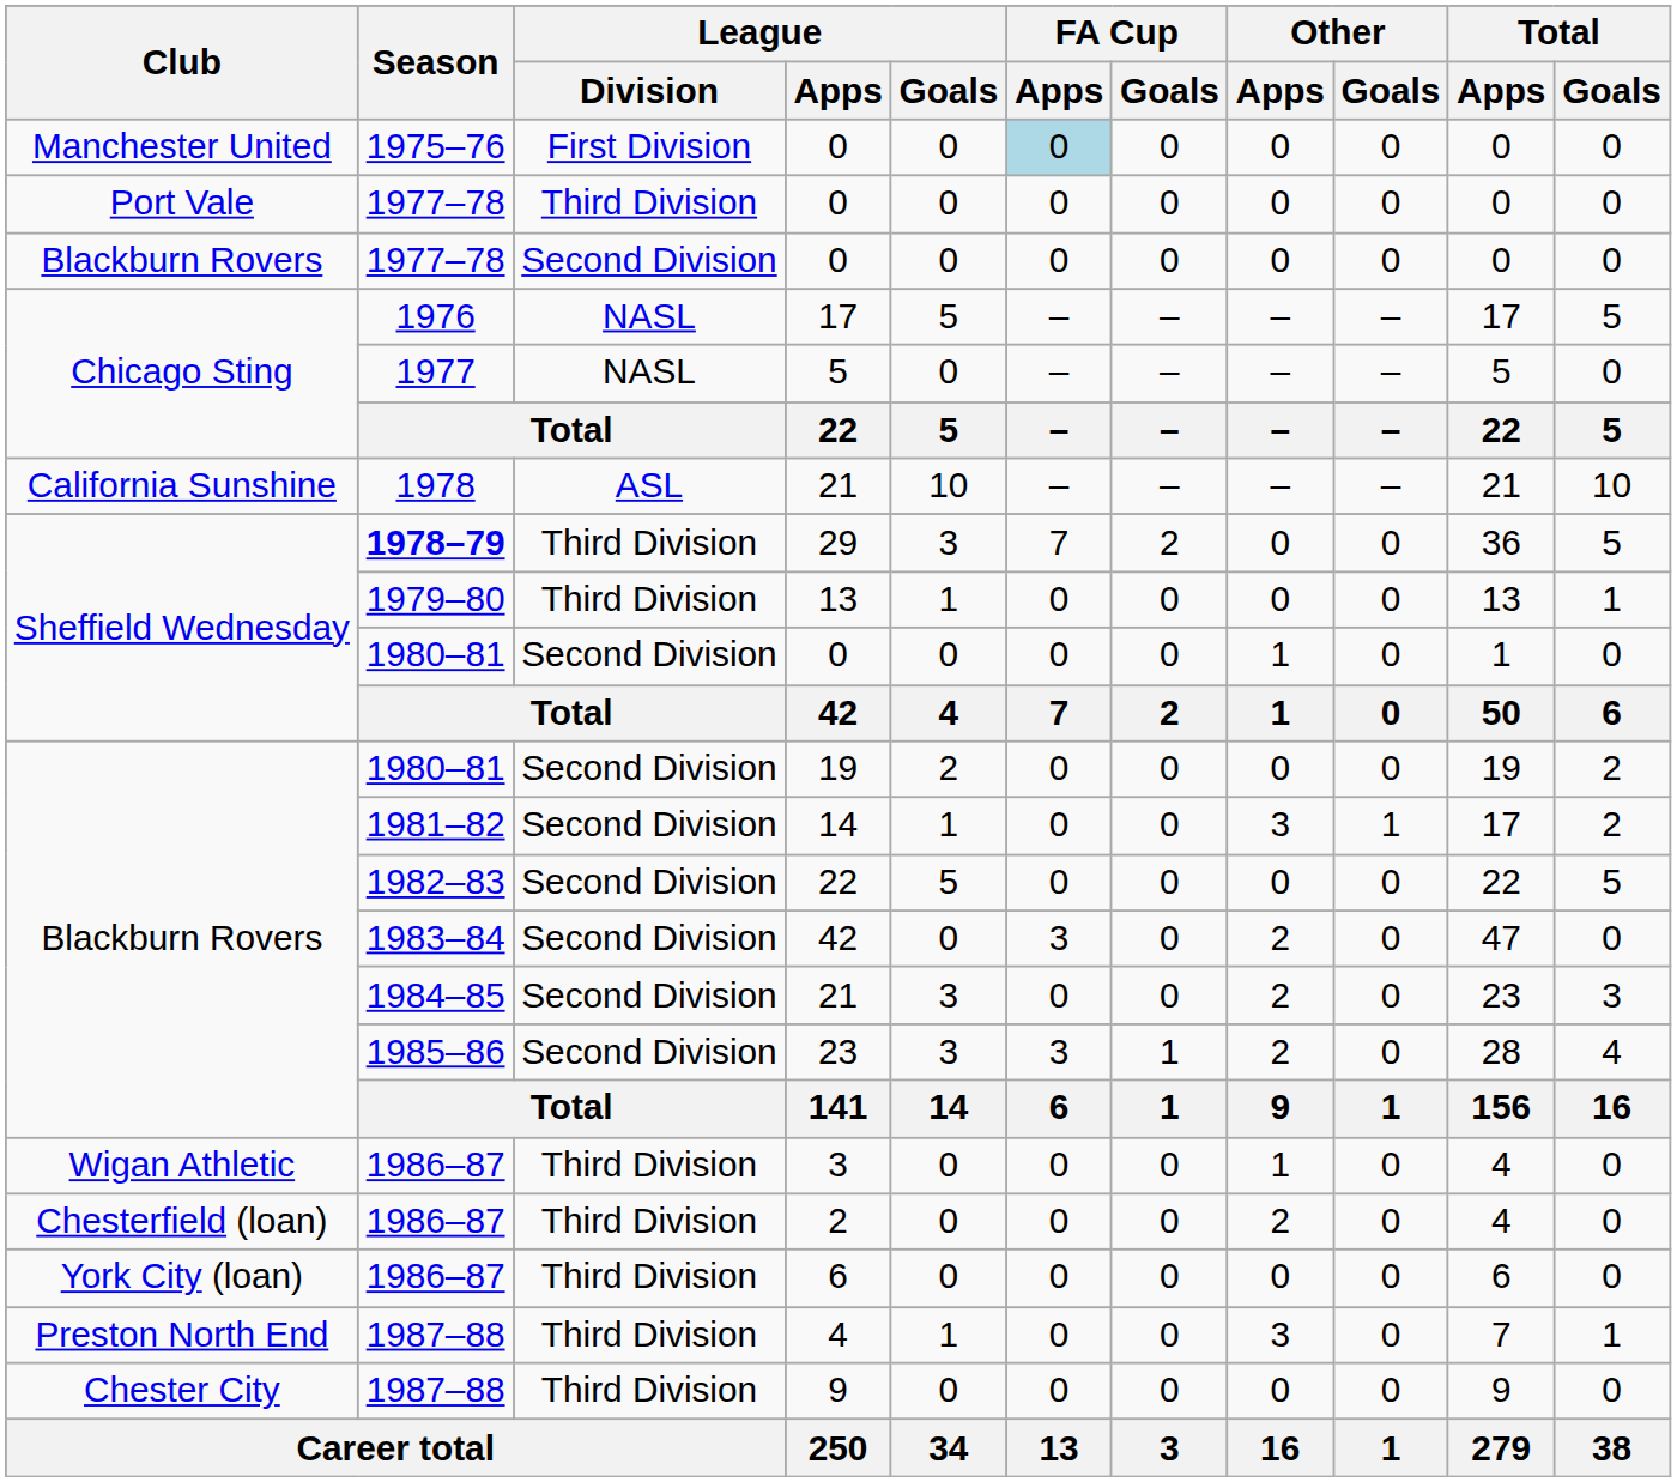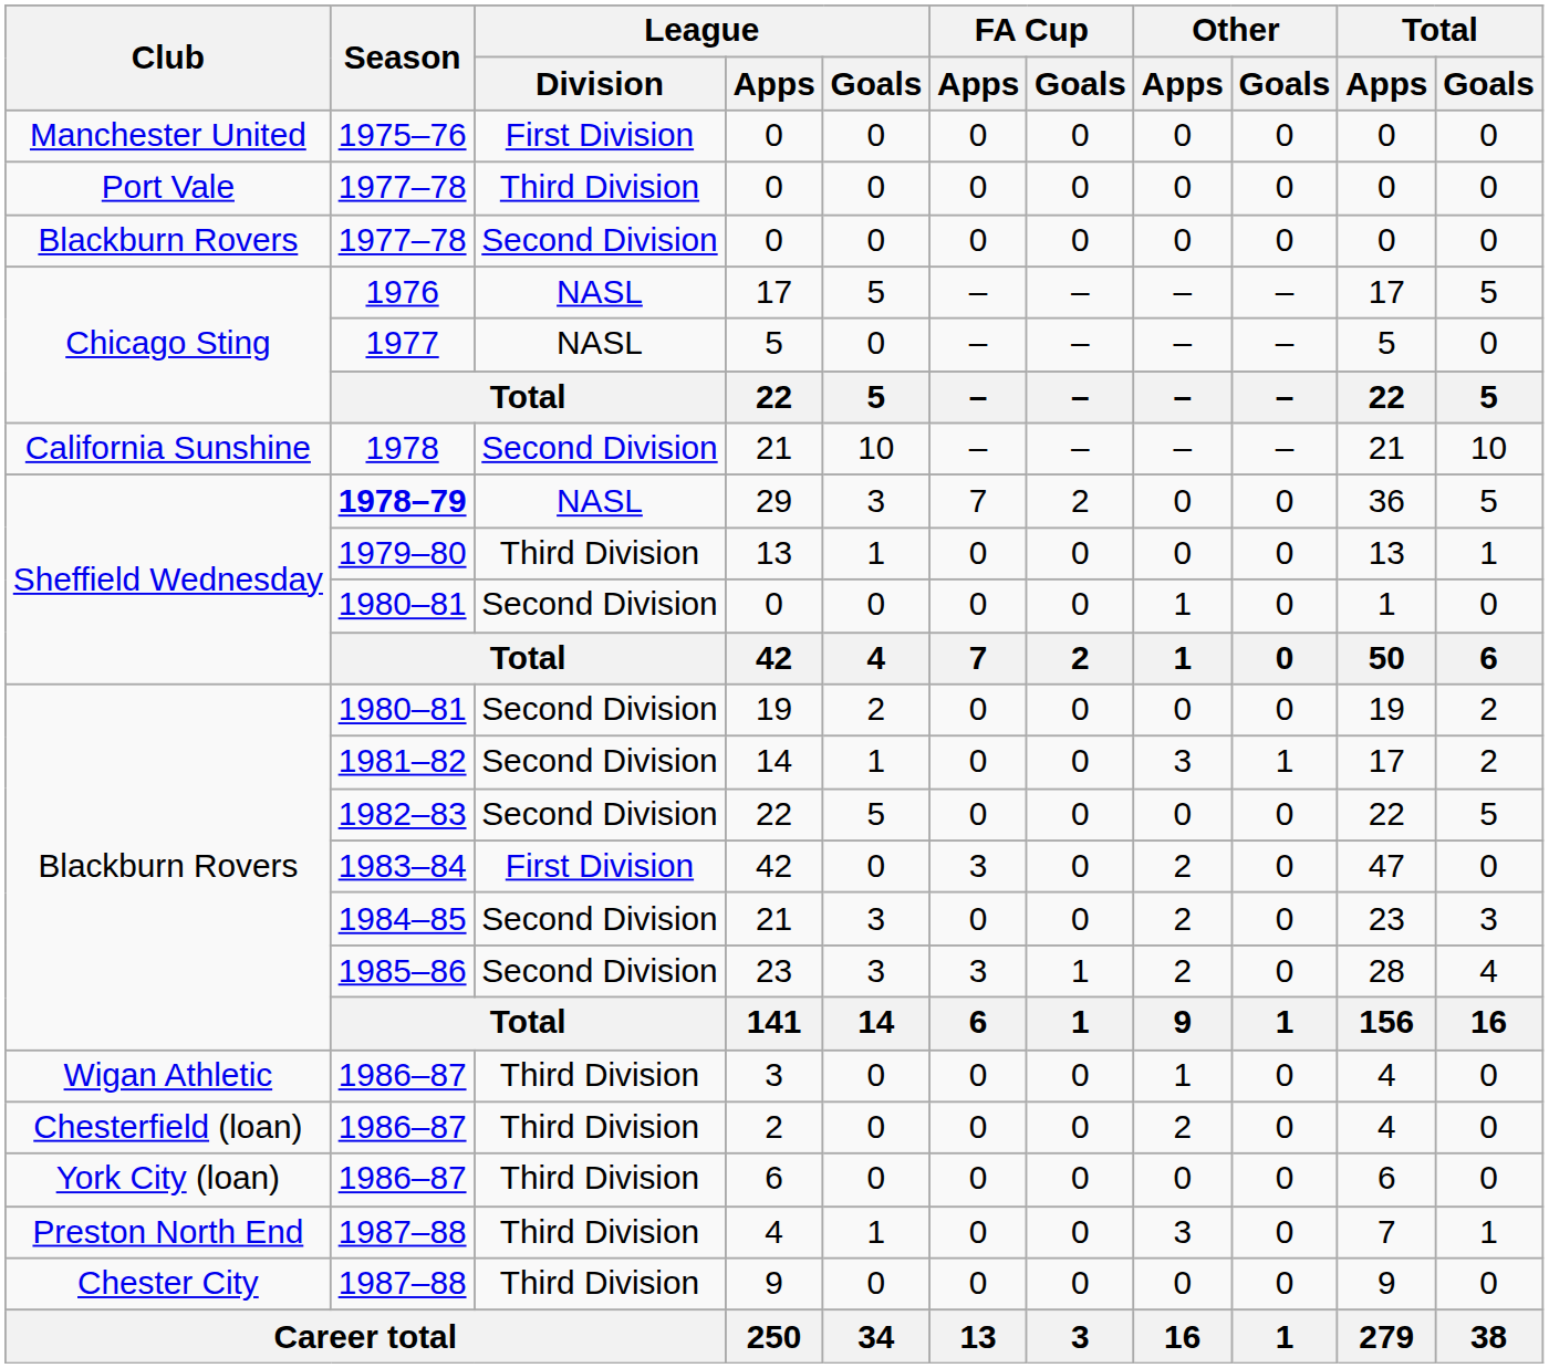Manchester United / 0 | FA Cup / Apps: lightblue background -> no background
California Sunshine / 21 | League / Division: ASL -> Second Division
29 | League / Division: Third Division -> NASL
Blackburn Rovers / 42 | League / Division: Second Division -> First Division
